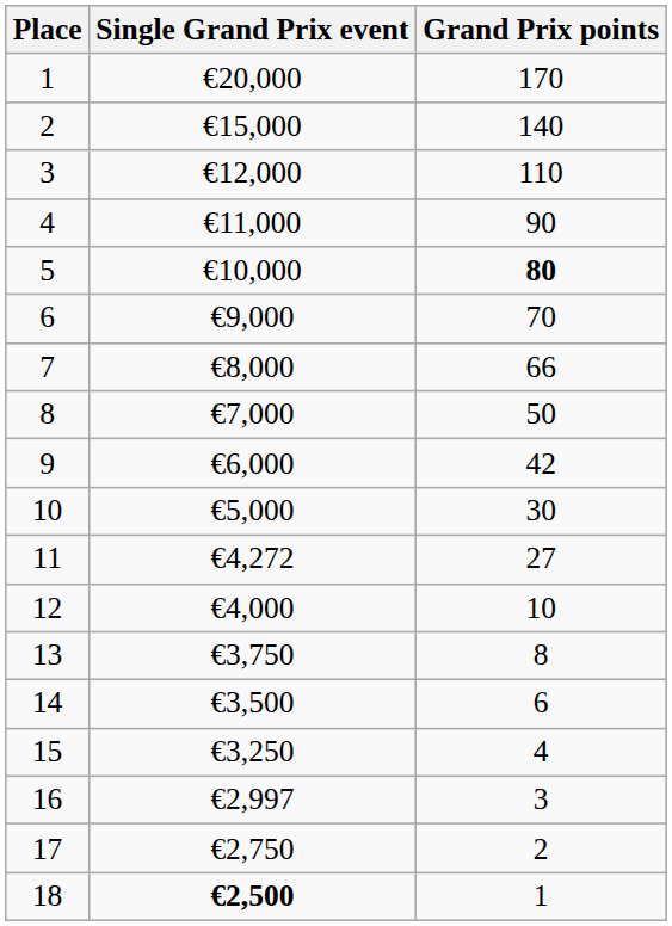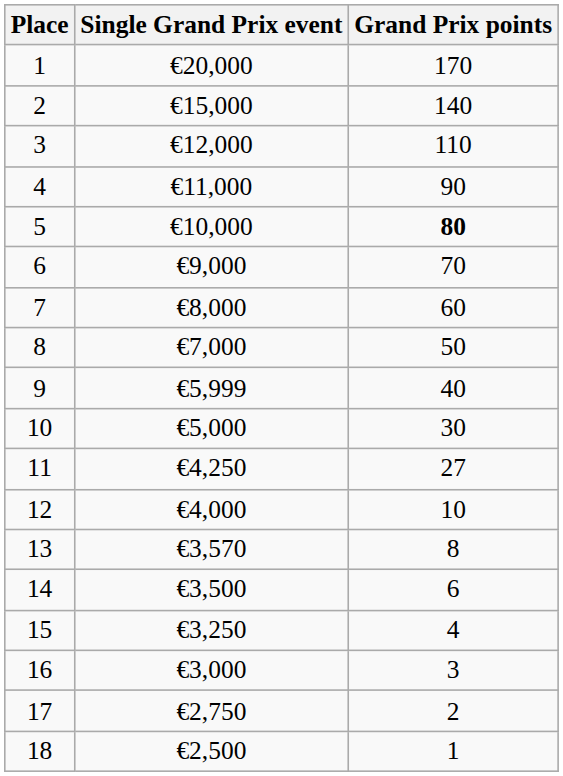7 | Grand Prix points: 66 -> 60
9 | Single Grand Prix event: €6,000 -> €5,999
9 | Grand Prix points: 42 -> 40
11 | Single Grand Prix event: €4,272 -> €4,250
13 | Single Grand Prix event: €3,750 -> €3,570
16 | Single Grand Prix event: €2,997 -> €3,000
18 | Single Grand Prix event: bold -> normal
